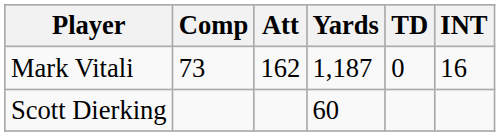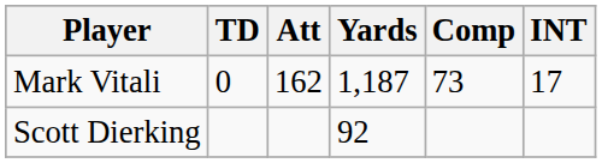columns swapped: Comp <-> TD
Mark Vitali | INT: 16 -> 17
Scott Dierking | Yards: 60 -> 92
